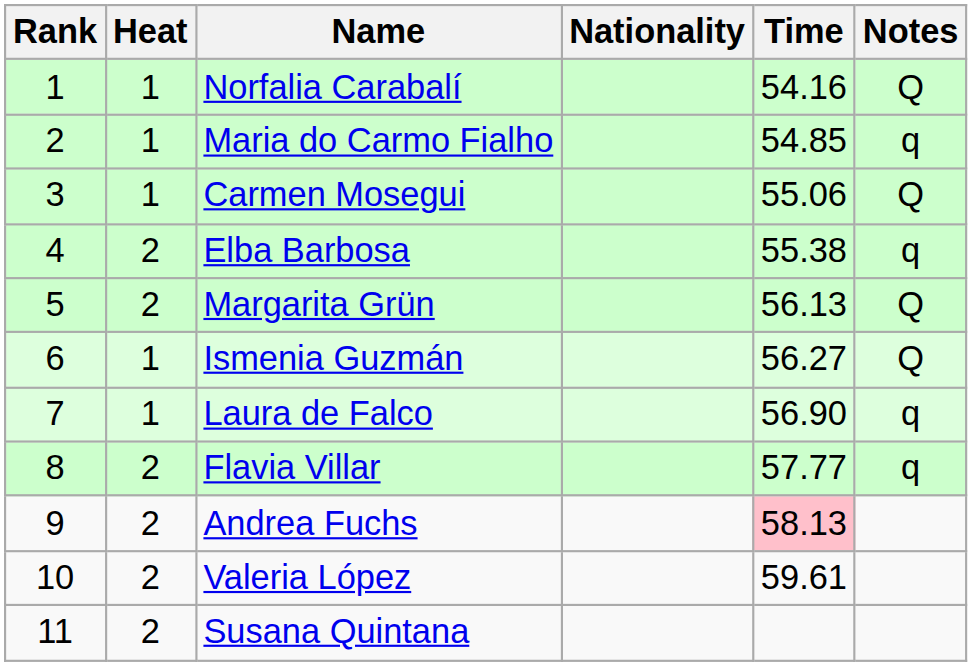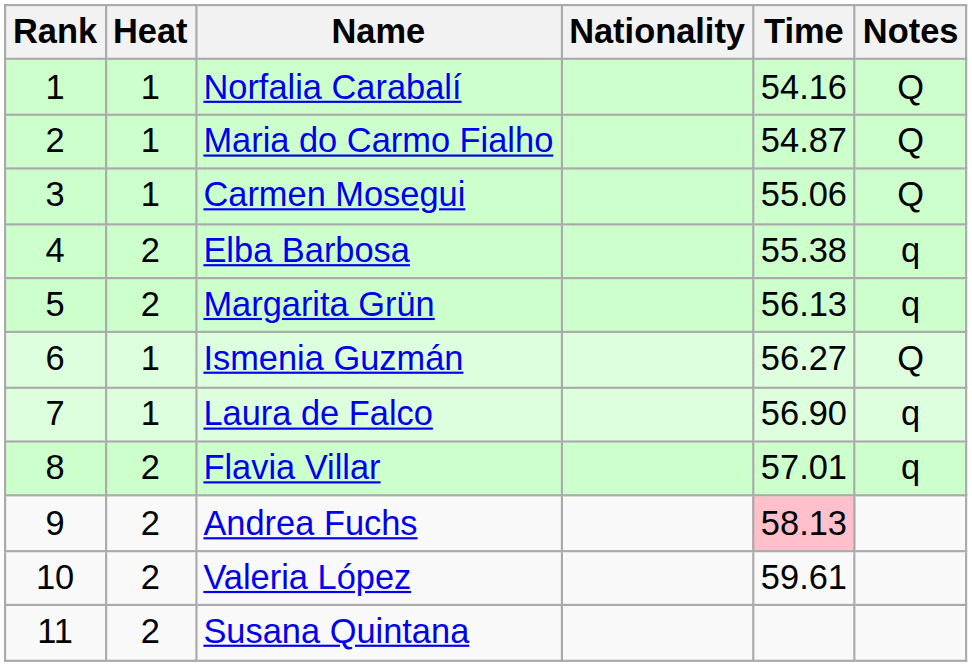Maria do Carmo Fialho | Time: 54.85 -> 54.87
Maria do Carmo Fialho | Notes: q -> Q
Margarita Grün | Notes: Q -> q
Flavia Villar | Time: 57.77 -> 57.01
